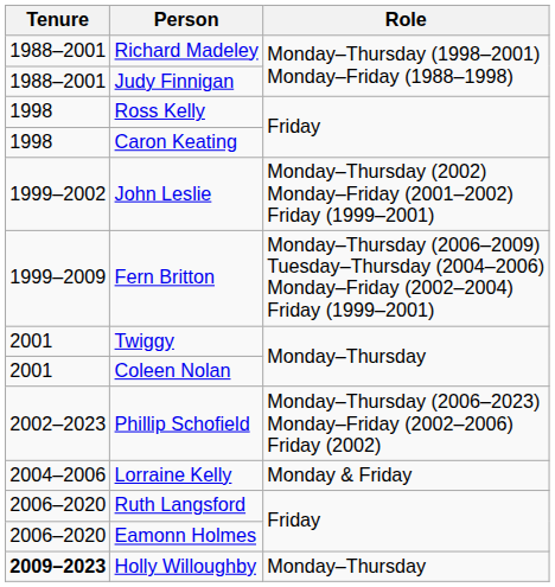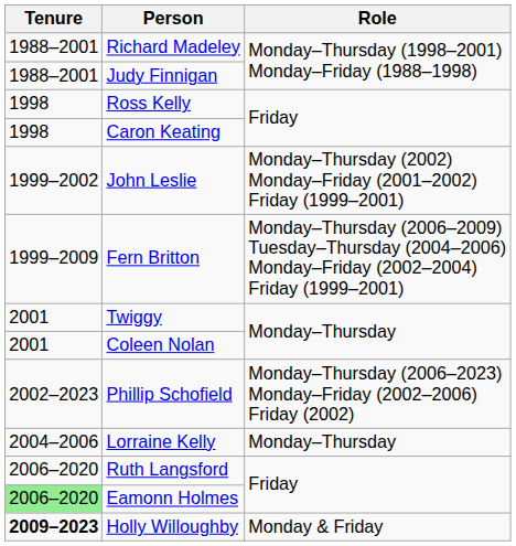Lorraine Kelly | Role: Monday & Friday -> Monday–Thursday
Eamonn Holmes | Tenure: no background -> lightgreen background
Holly Willoughby | Role: Monday–Thursday -> Monday & Friday
